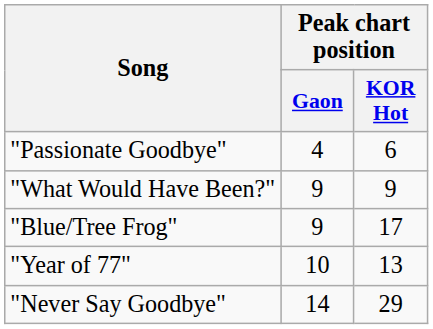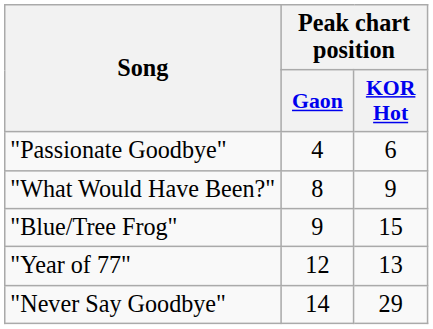"What Would Have Been?" | Peak chart position / Gaon: 9 -> 8
"Blue/Tree Frog" | Peak chart position / KOR Hot: 17 -> 15
"Year of 77" | Peak chart position / Gaon: 10 -> 12
